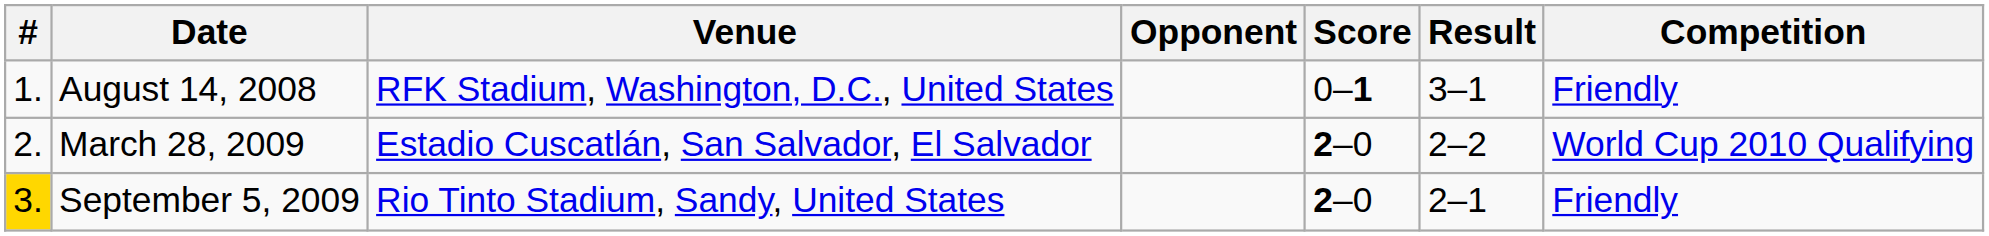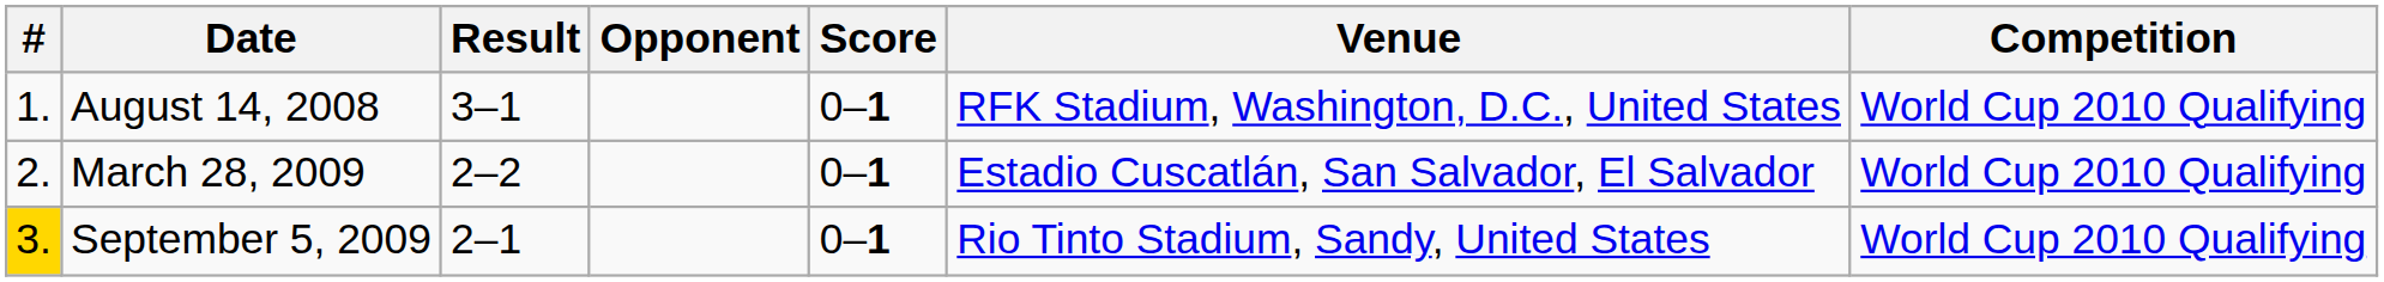columns swapped: Venue <-> Result
August 14, 2008 | Competition: Friendly -> World Cup 2010 Qualifying
March 28, 2009 | Score: 2–0 -> 0–1
September 5, 2009 | Score: 2–0 -> 0–1
September 5, 2009 | Competition: Friendly -> World Cup 2010 Qualifying
